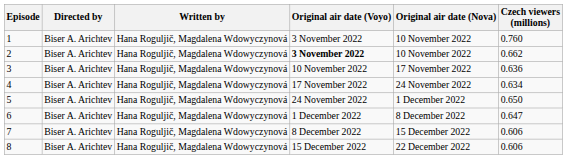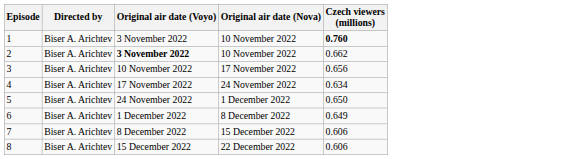- column: Written by | Hana Roguljič, Magdalena Wdowyczynová | Hana Roguljič, Magdalena Wdowyczynová | Hana Roguljič, Magdalena Wdowyczynová | Hana Roguljič, Magdalena Wdowyczynová | Hana Roguljič, Magdalena Wdowyczynová | Hana Roguljič, Magdalena Wdowyczynová | Hana Roguljič, Magdalena Wdowyczynová | Hana Roguljič, Magdalena Wdowyczynová
1 | Czech viewers (millions): normal -> bold
3 | Czech viewers (millions): 0.636 -> 0.656
6 | Czech viewers (millions): 0.647 -> 0.649
